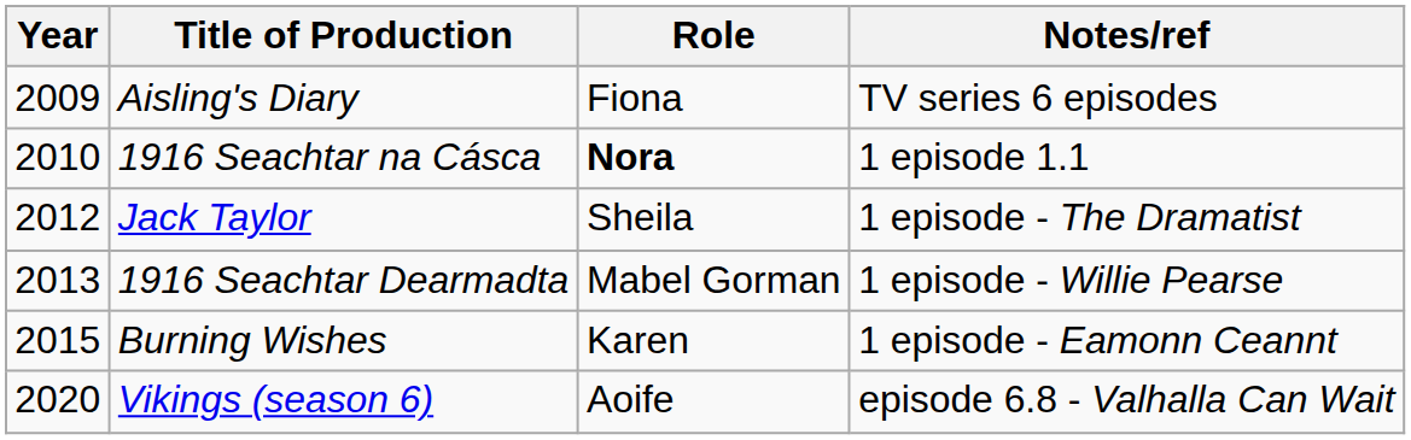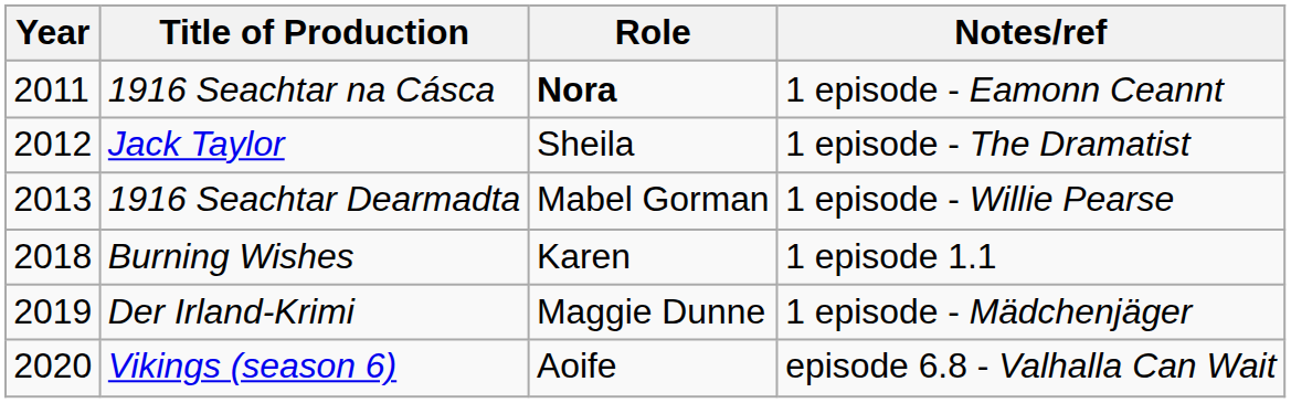- row: 2009 | Aisling's Diary | Fiona | TV series 6 episodes
1916 Seachtar na Cásca | Year: 2010 -> 2011
1916 Seachtar na Cásca | Notes/ref: 1 episode 1.1 -> 1 episode - Eamonn Ceannt
Burning Wishes | Year: 2015 -> 2018
Burning Wishes | Notes/ref: 1 episode - Eamonn Ceannt -> 1 episode 1.1
+ row: 2019 | Der Irland-Krimi | Maggie Dunne | 1 episode - Mädchenjäger
